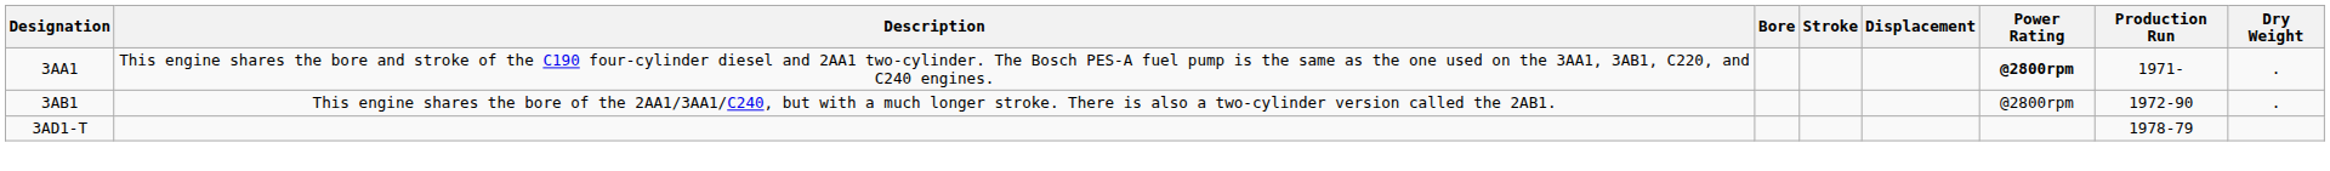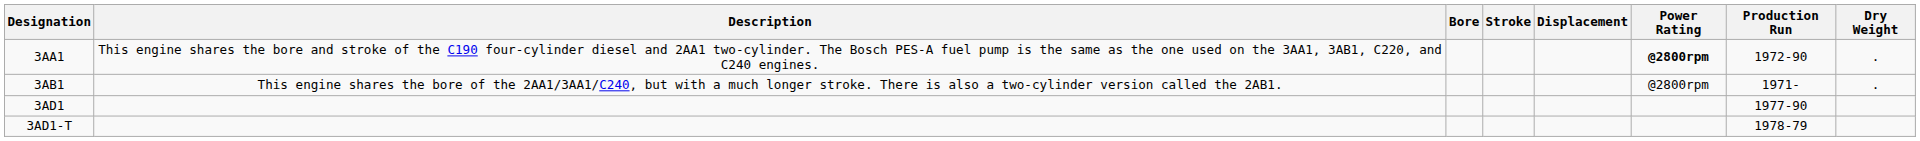3AA1 | Production Run: 1971- -> 1972-90
3AB1 | Production Run: 1972-90 -> 1971-
+ row: 3AD1 | 1977-90
